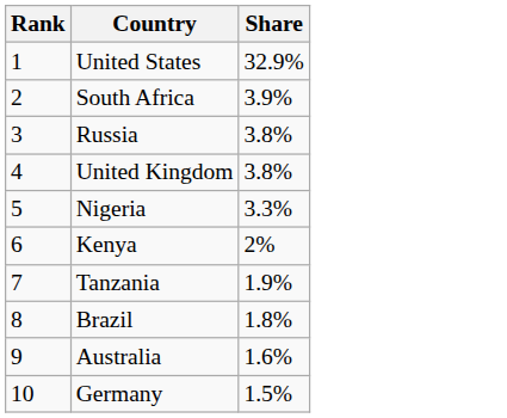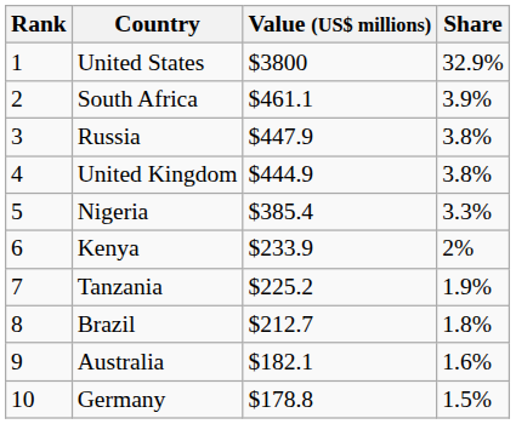+ column: Value (US$ millions) | $3800 | $461.1 | $447.9 | $444.9 | $385.4 | $233.9 | $225.2 | $212.7 | $182.1 | $178.8
